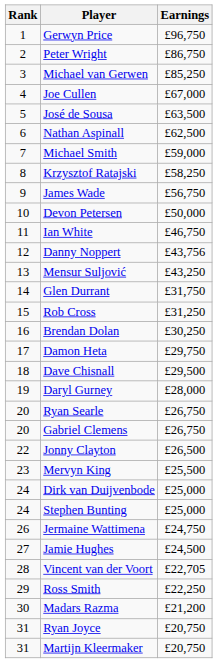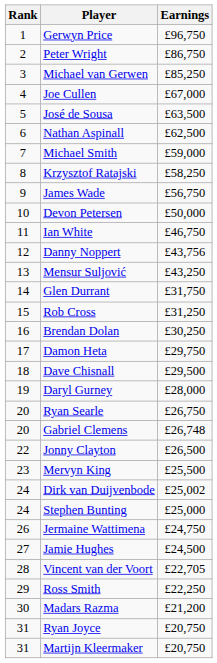Gabriel Clemens | Earnings: £26,750 -> £26,748
Dirk van Duijvenbode | Earnings: £25,000 -> £25,002
